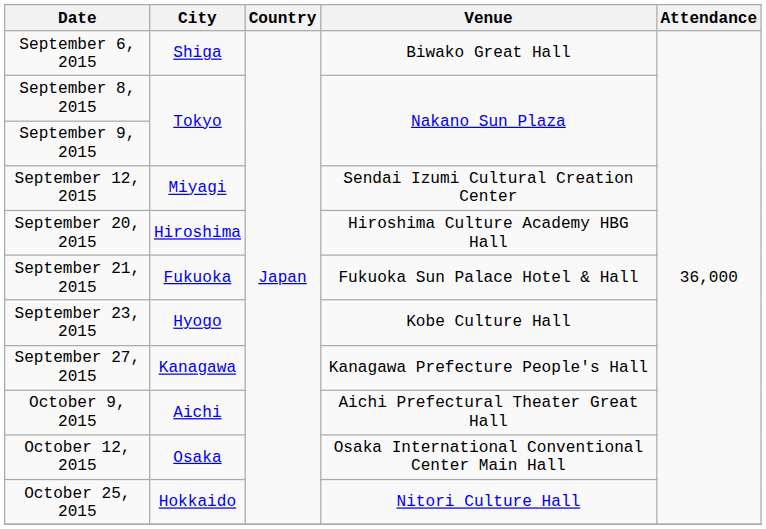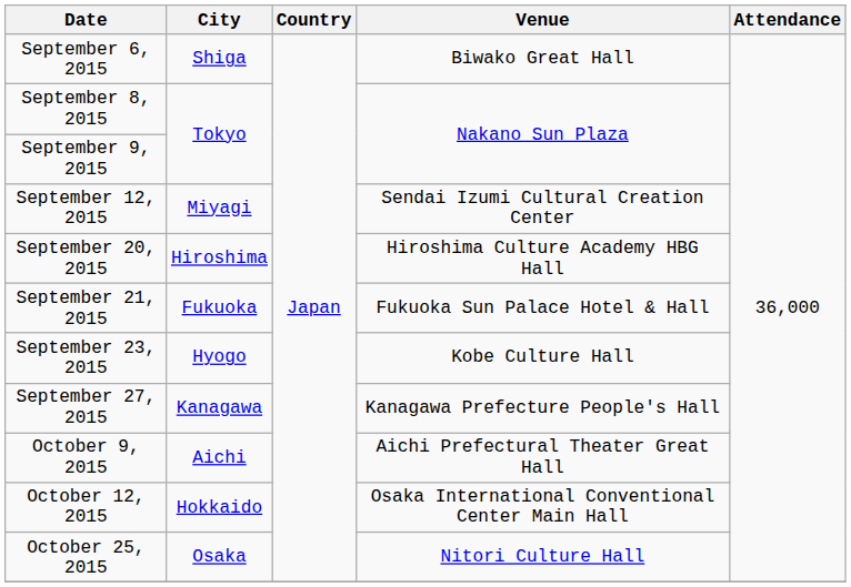October 12, 2015 | City: Osaka -> Hokkaido
October 25, 2015 | City: Hokkaido -> Osaka
